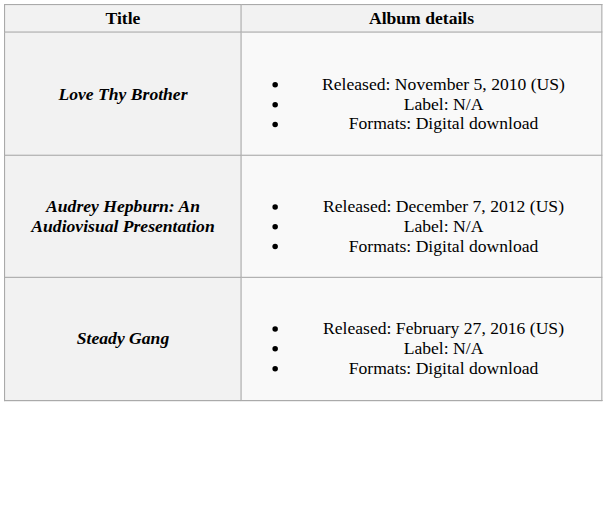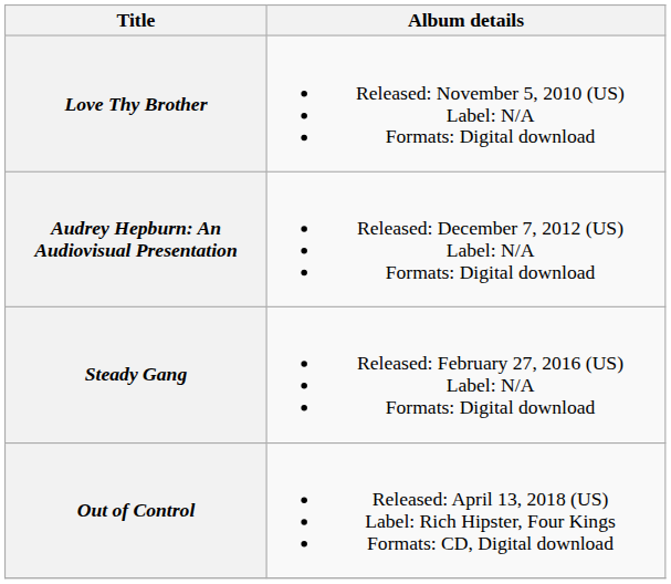+ row: Out of Control | Released: April 13, 2018 (US) Label: Rich Hipster, Four Kings Formats: CD, Digital download
